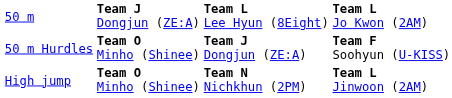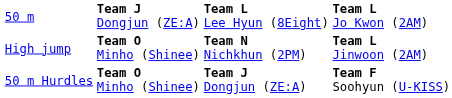rows swapped: 50 m Hurdles <-> High jump
